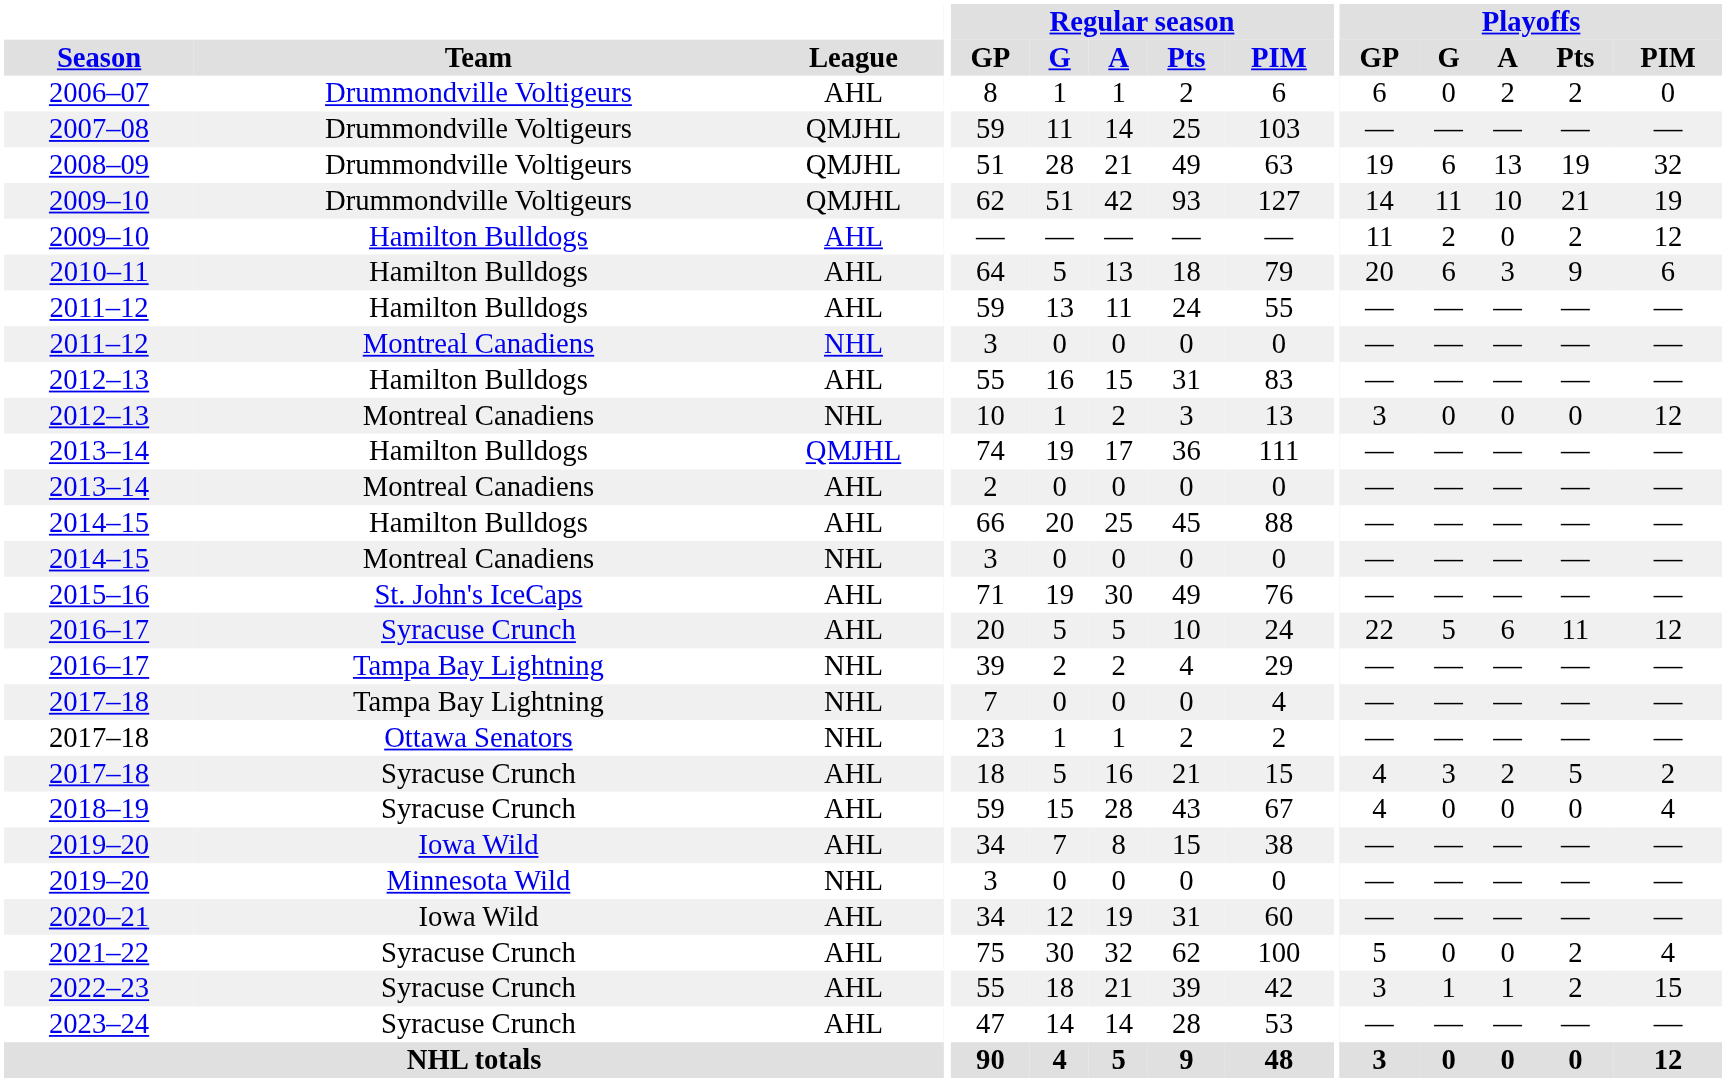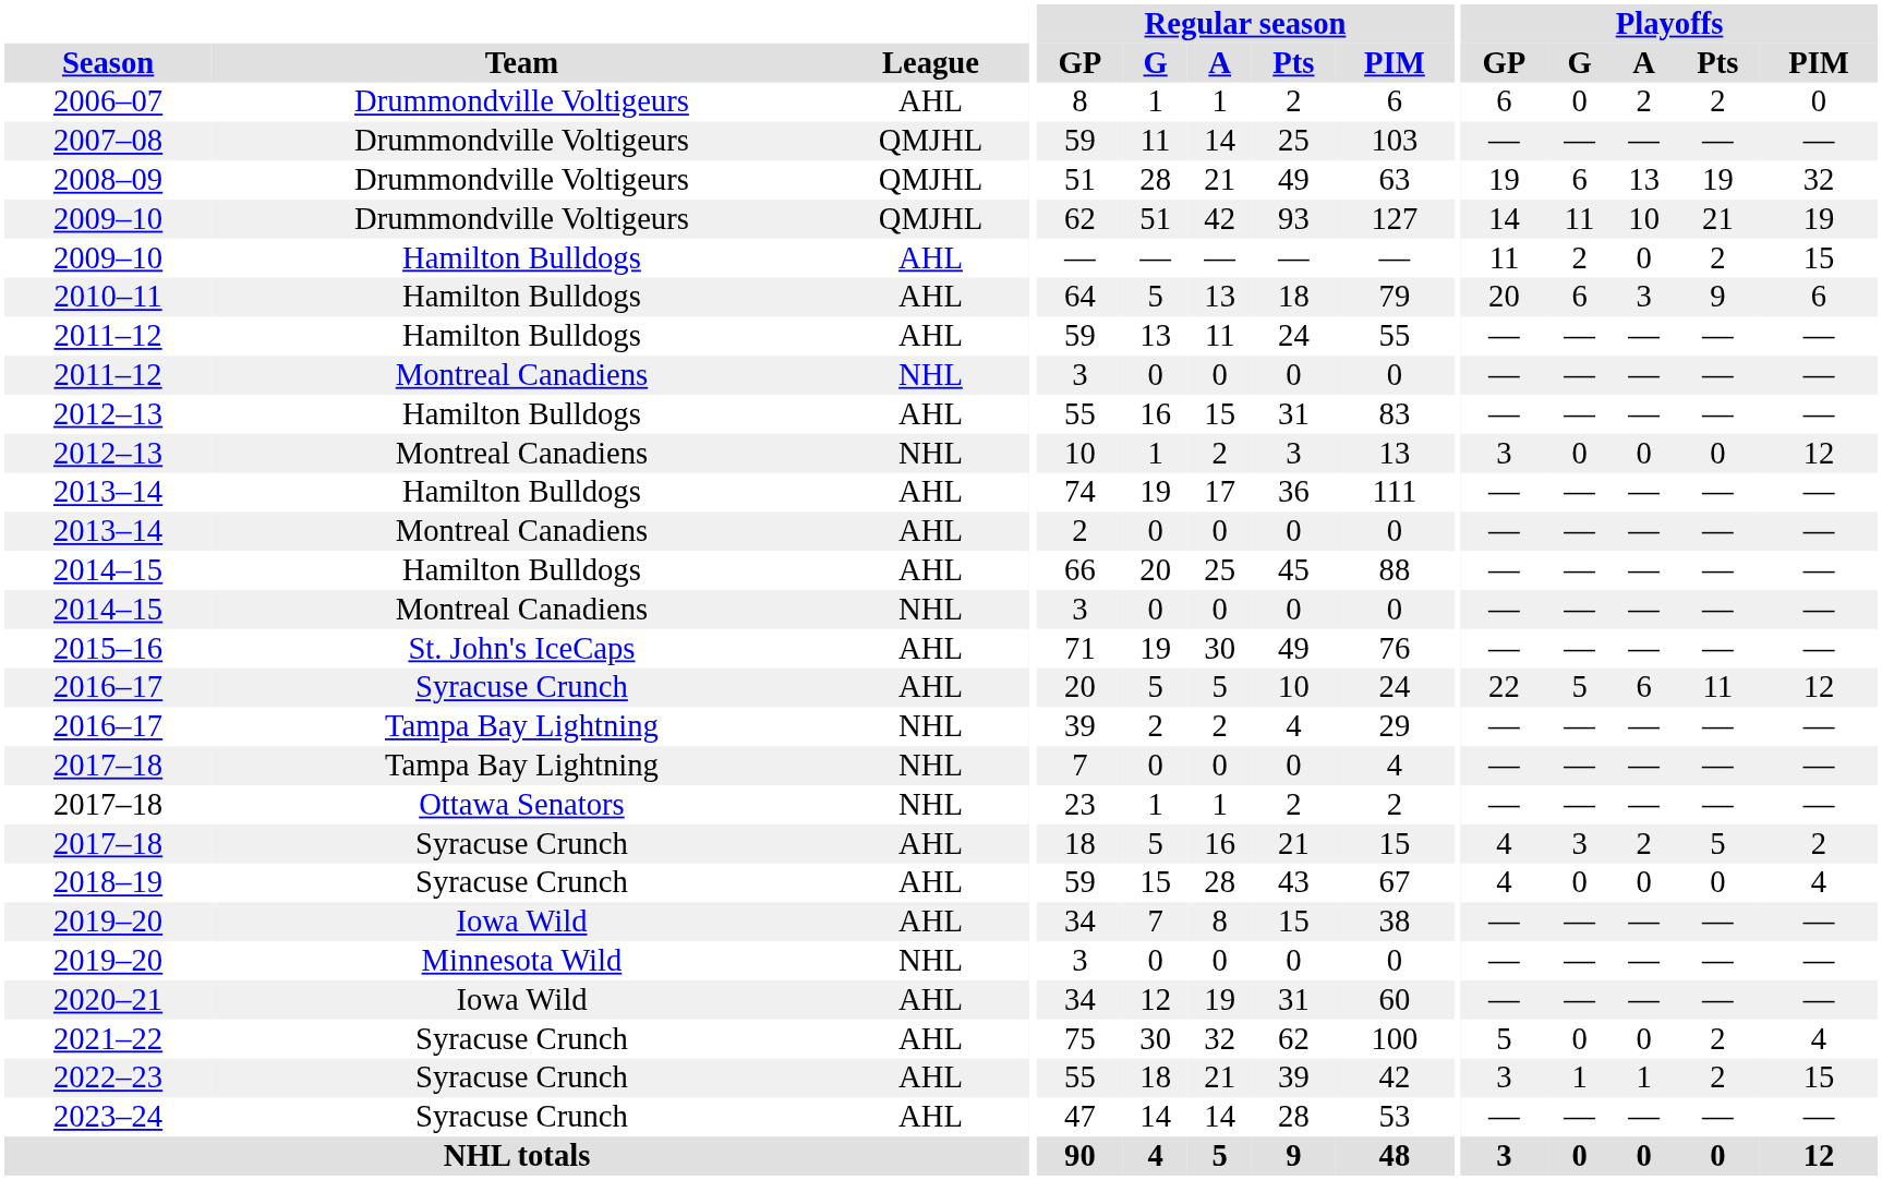2009–10 / Hamilton Bulldogs | Playoffs / PIM: 12 -> 15
2013–14 / Hamilton Bulldogs | League: QMJHL -> AHL
